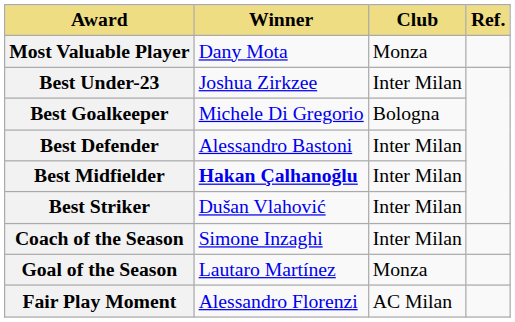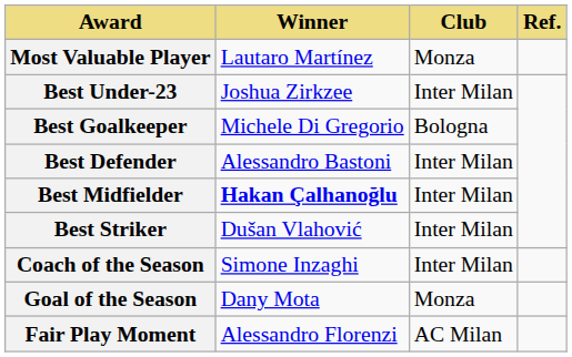Most Valuable Player | Winner: Dany Mota -> Lautaro Martínez
Goal of the Season | Winner: Lautaro Martínez -> Dany Mota
